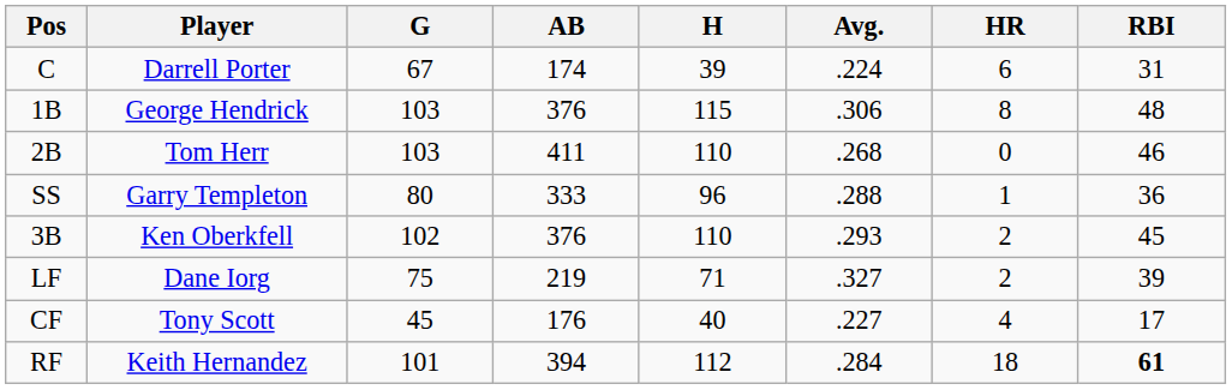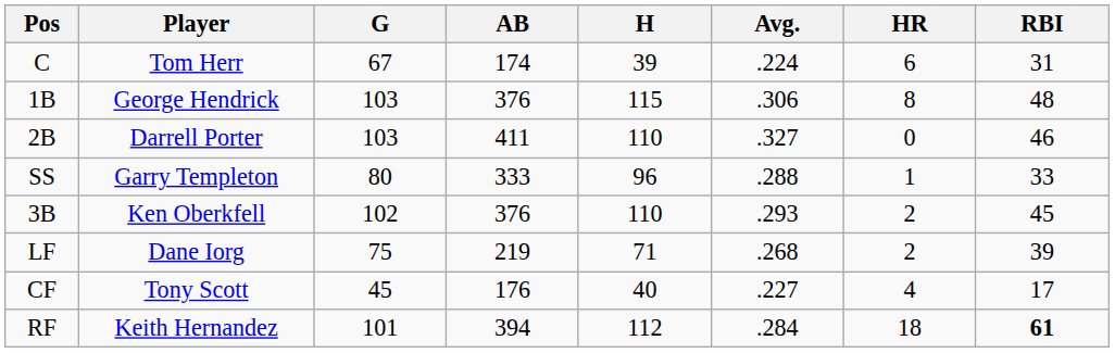C | Player: Darrell Porter -> Tom Herr
2B | Player: Tom Herr -> Darrell Porter
2B | Avg.: .268 -> .327
SS | RBI: 36 -> 33
LF | Avg.: .327 -> .268
